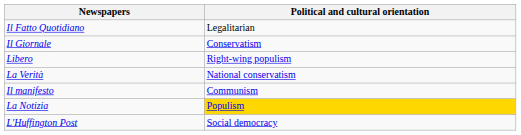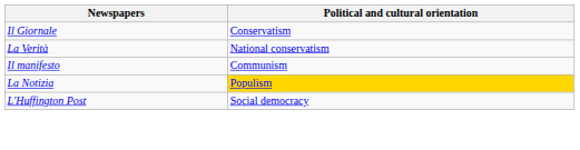- row: Il Fatto Quotidiano | Legalitarian
- row: Libero | Right-wing populism
